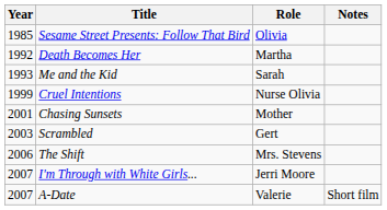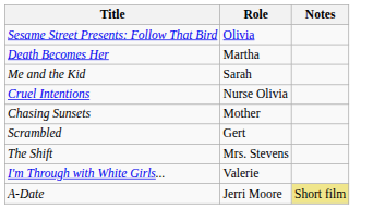- column: Year | 1985 | 1992 | 1993 | 1999 | 2001 | 2003 | 2006 | 2007 | 2007
I'm Through with White Girls... | Role: Jerri Moore -> Valerie
A-Date | Role: Valerie -> Jerri Moore
A-Date | Notes: no background -> khaki background
